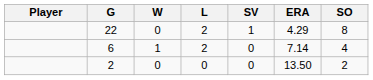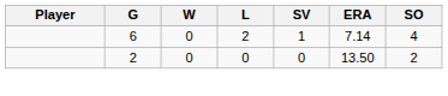- row: 22 | 0 | 2 | 1 | 4.29 | 8
6 | W: 1 -> 0
6 | SV: 0 -> 1
